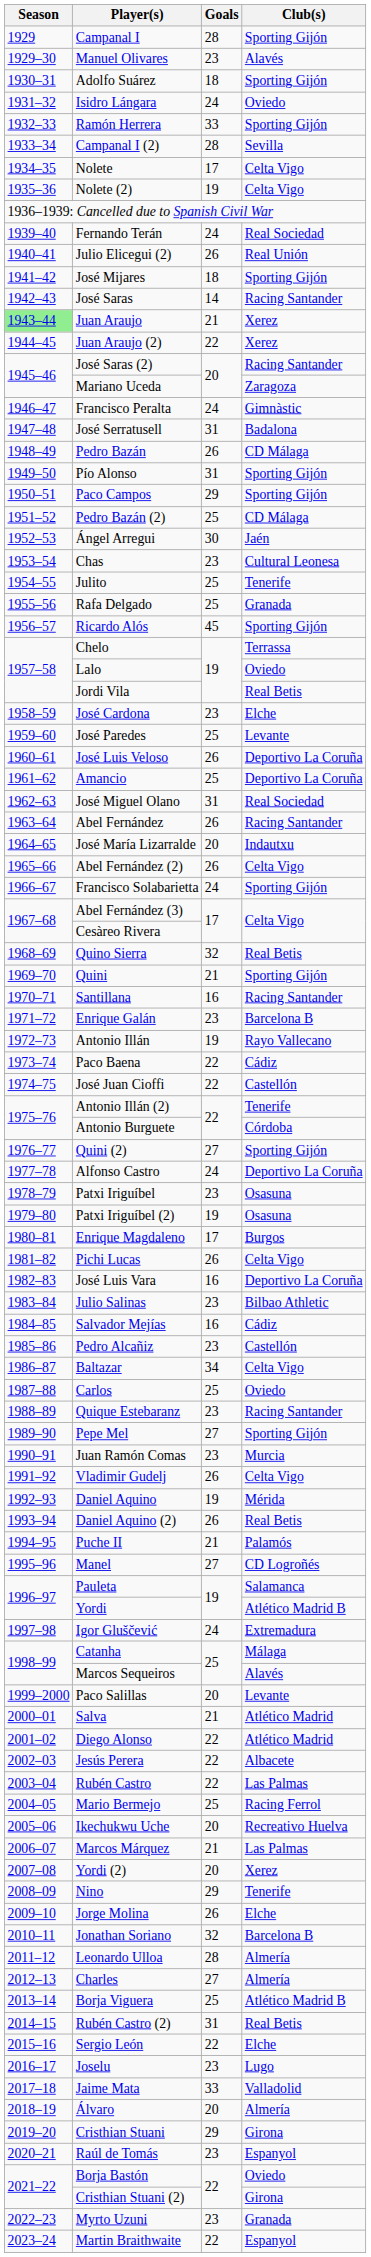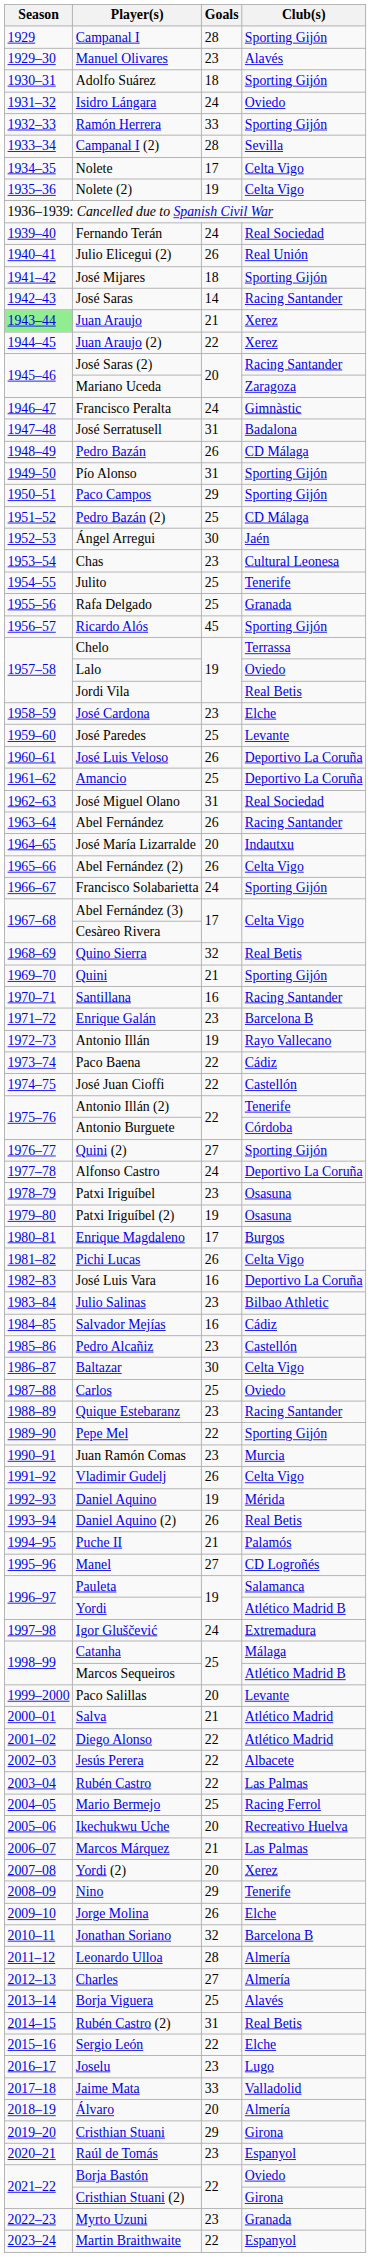Baltazar | Goals: 34 -> 30
Pepe Mel | Goals: 27 -> 22
Marcos Sequeiros | Club(s): Alavés -> Atlético Madrid B
Borja Viguera | Club(s): Atlético Madrid B -> Alavés
